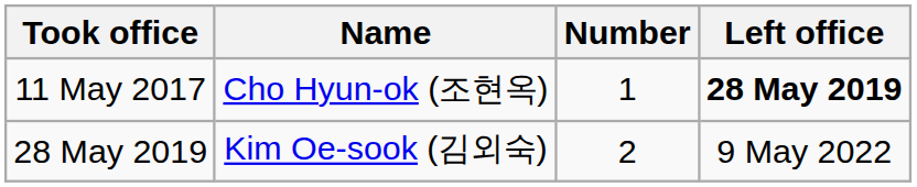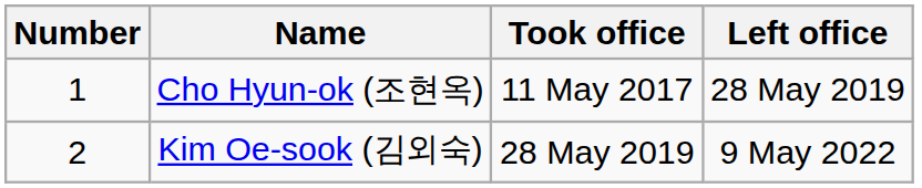columns swapped: Number <-> Took office
Cho Hyun-ok (조현옥) | Left office: bold -> normal
